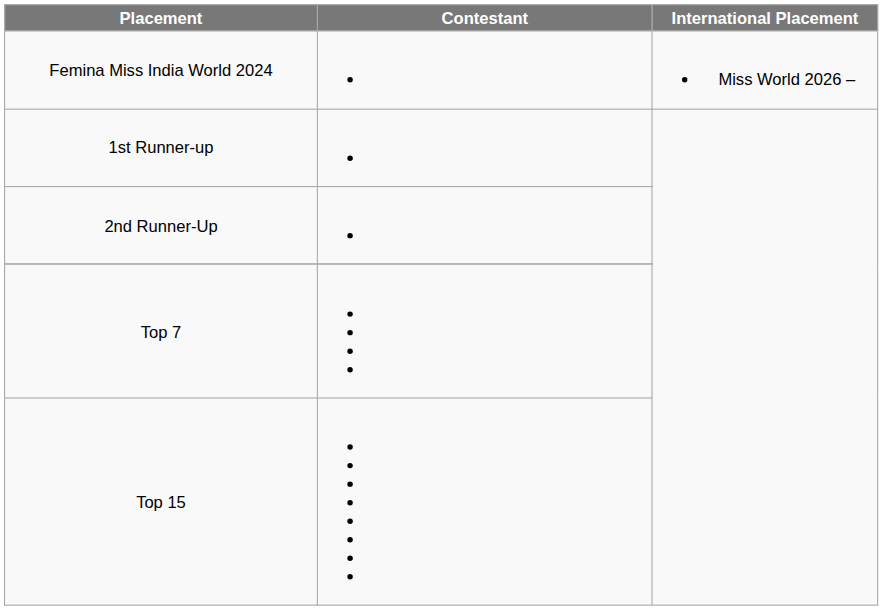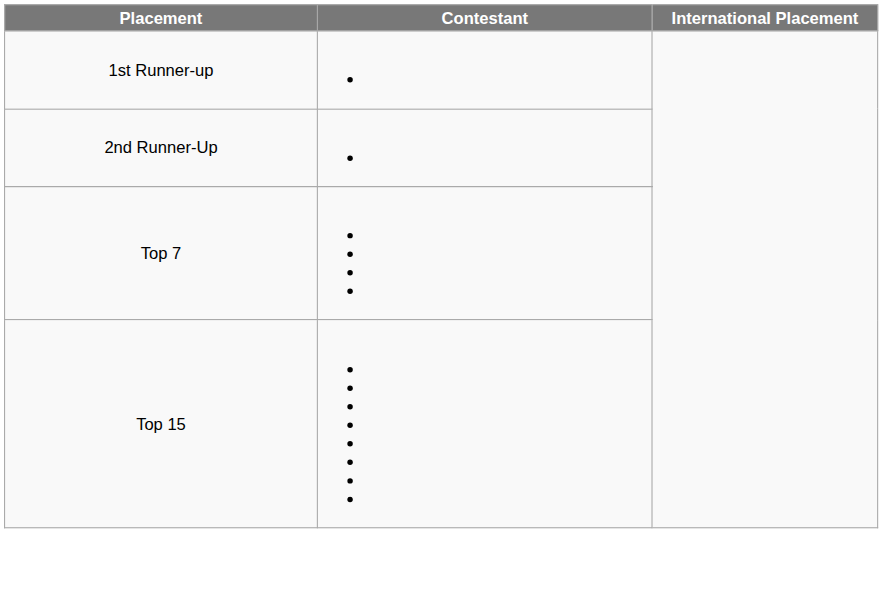- row: Femina Miss India World 2024 | Miss World 2026 –
